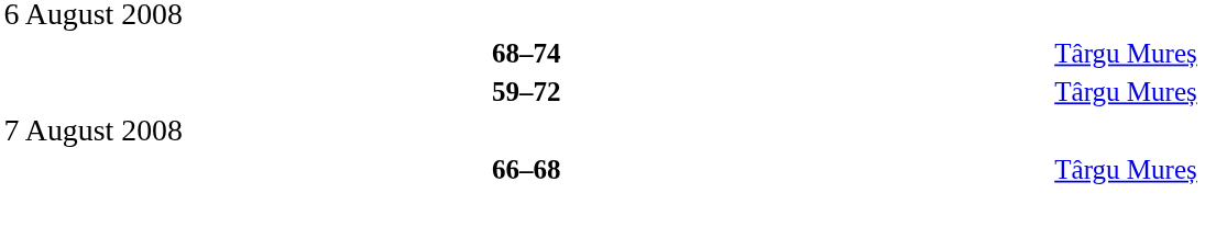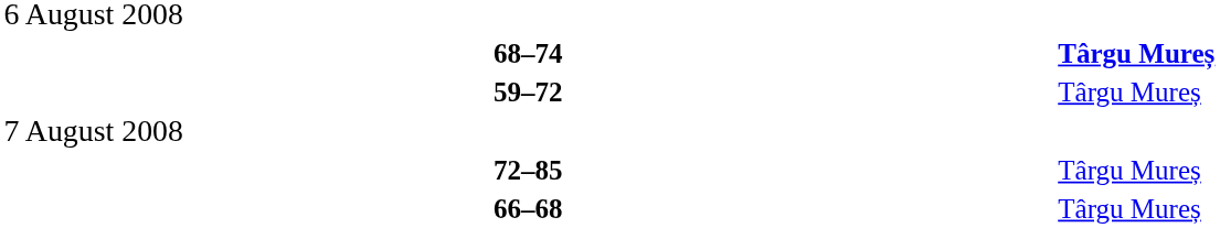68–74 | column 6: normal -> bold
+ row: 72–85 | Târgu Mureș
